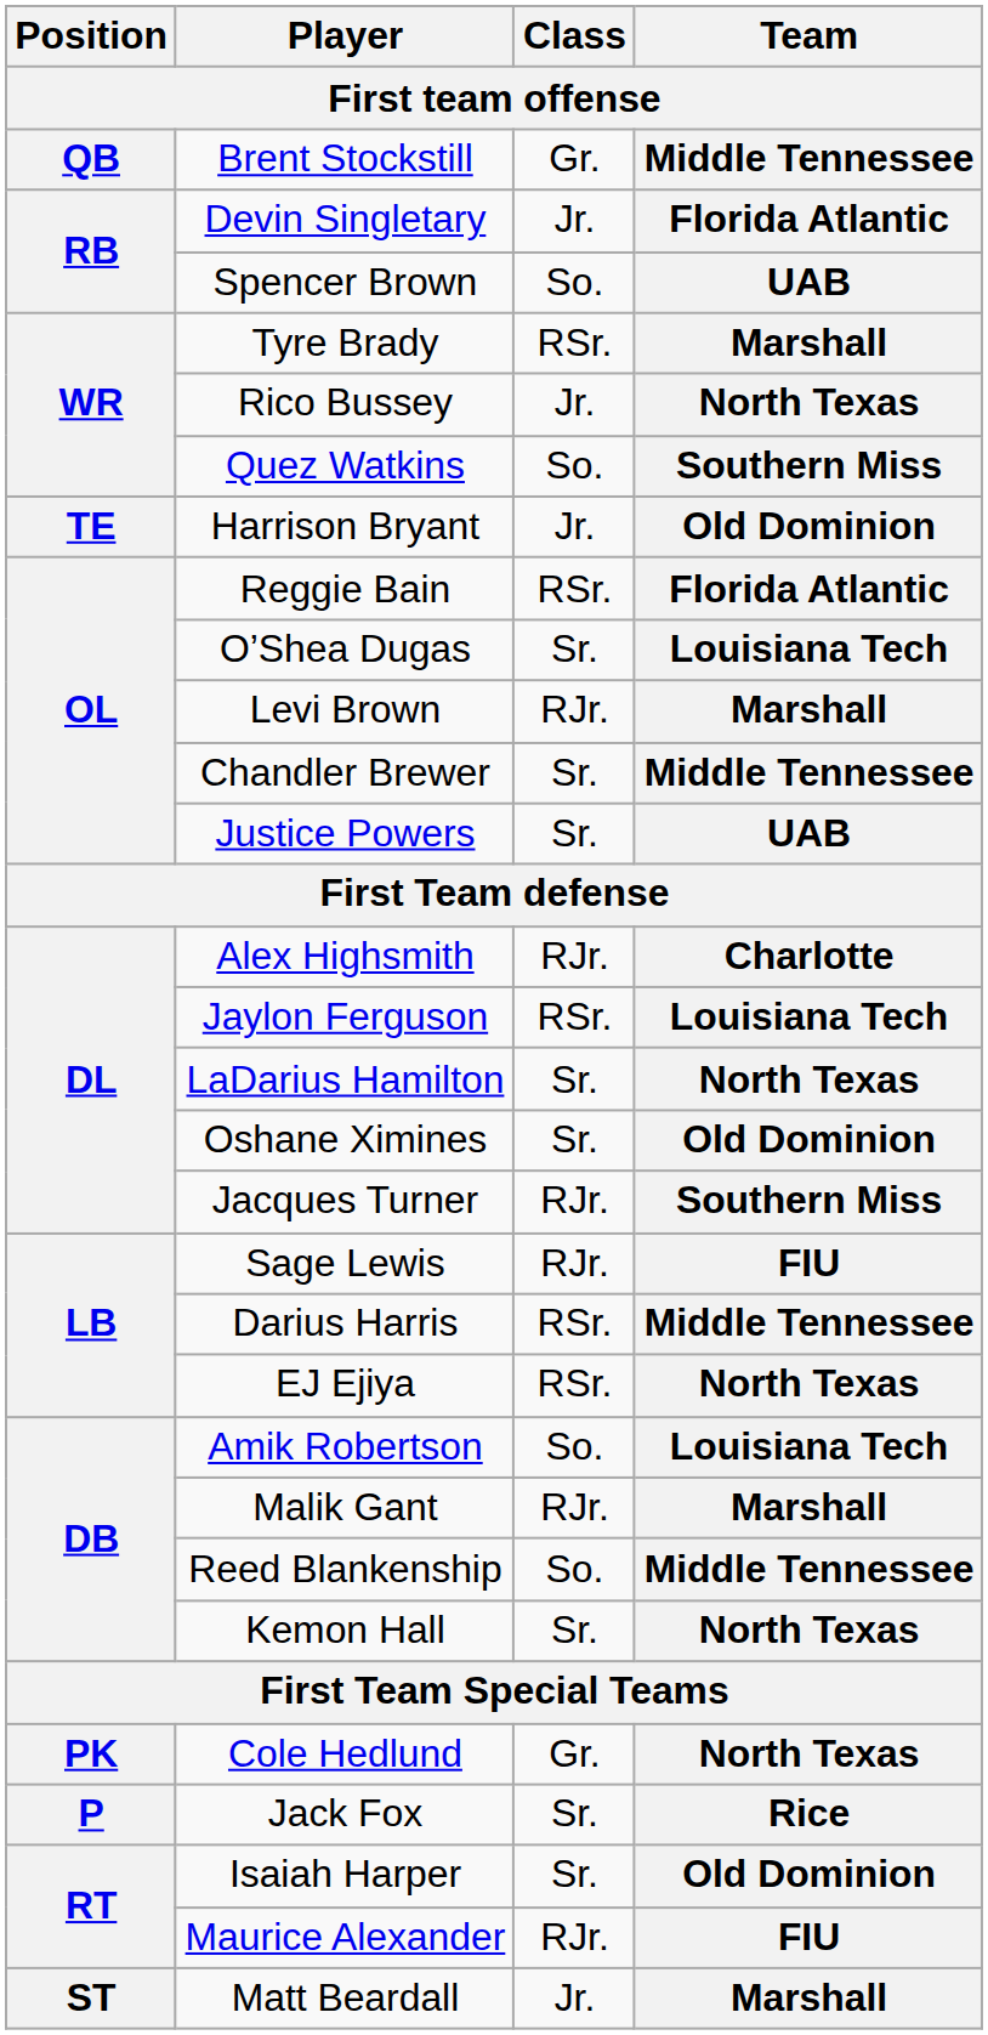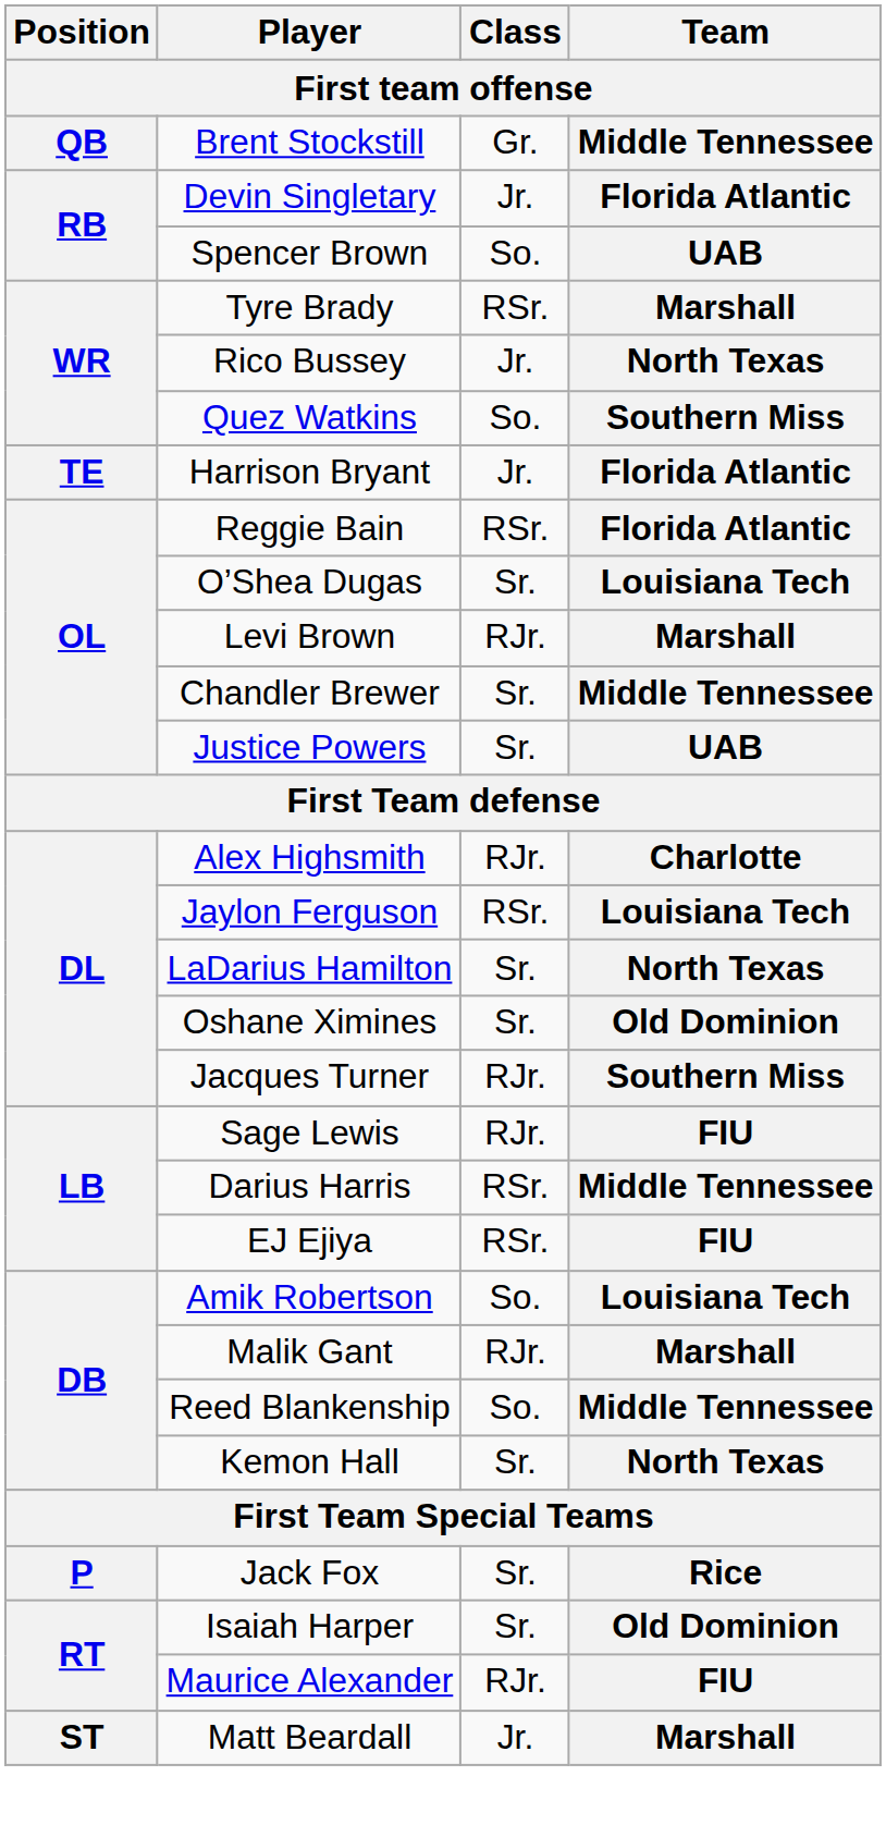Harrison Bryant | Team: Old Dominion -> Florida Atlantic
EJ Ejiya | Team: North Texas -> FIU
- row: PK | Cole Hedlund | Gr. | North Texas
